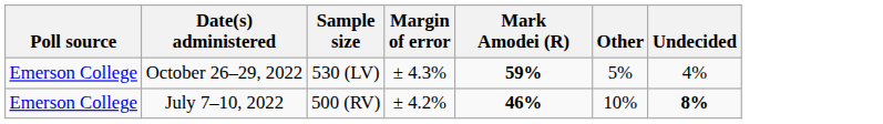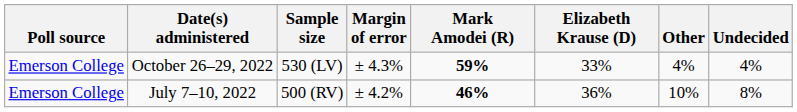+ column: Elizabeth Krause (D) | 33% | 36%
October 26–29, 2022 | Other: 5% -> 4%
July 7–10, 2022 | Undecided: bold -> normal
